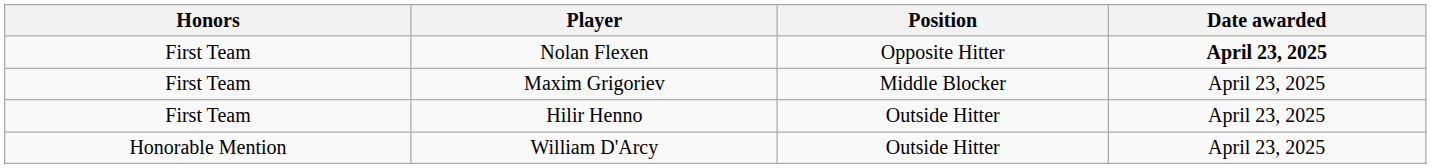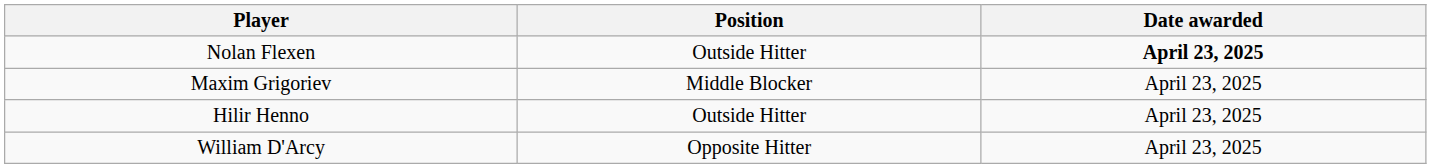- column: Honors | First Team | First Team | First Team | Honorable Mention
Nolan Flexen | Position: Opposite Hitter -> Outside Hitter
William D'Arcy | Position: Outside Hitter -> Opposite Hitter
